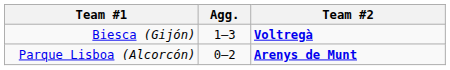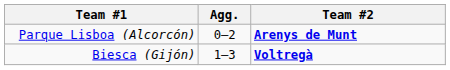rows swapped: Biesca (Gijón) <-> Parque Lisboa (Alcorcón)
